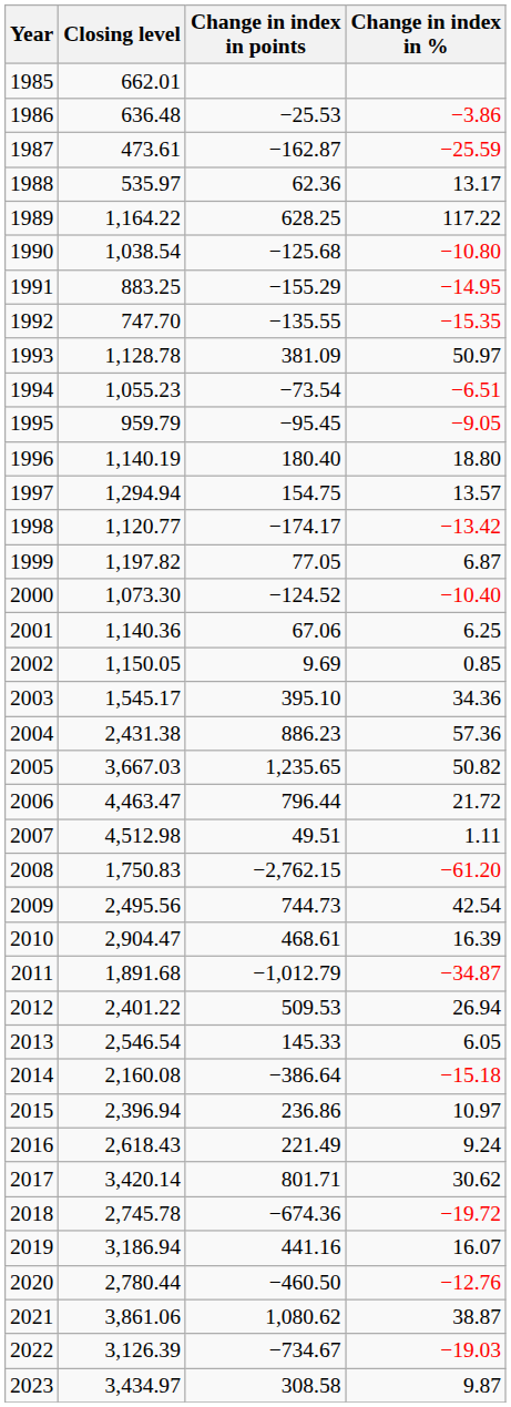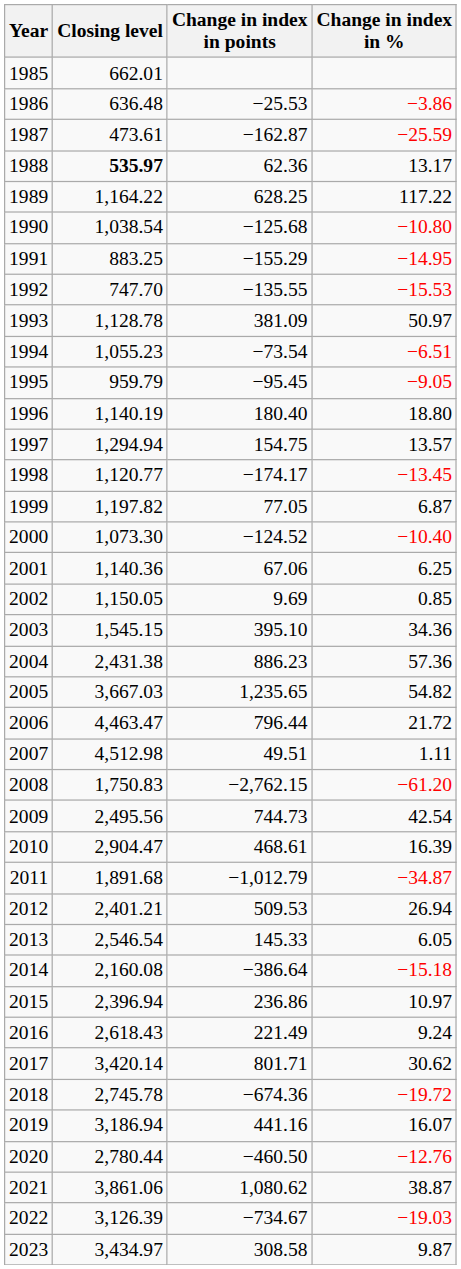1988 | Closing level: normal -> bold
1992 | Change in index in %: −15.35 -> −15.53
1998 | Change in index in %: −13.42 -> −13.45
2003 | Closing level: 1,545.17 -> 1,545.15
2005 | Change in index in %: 50.82 -> 54.82
2012 | Closing level: 2,401.22 -> 2,401.21
